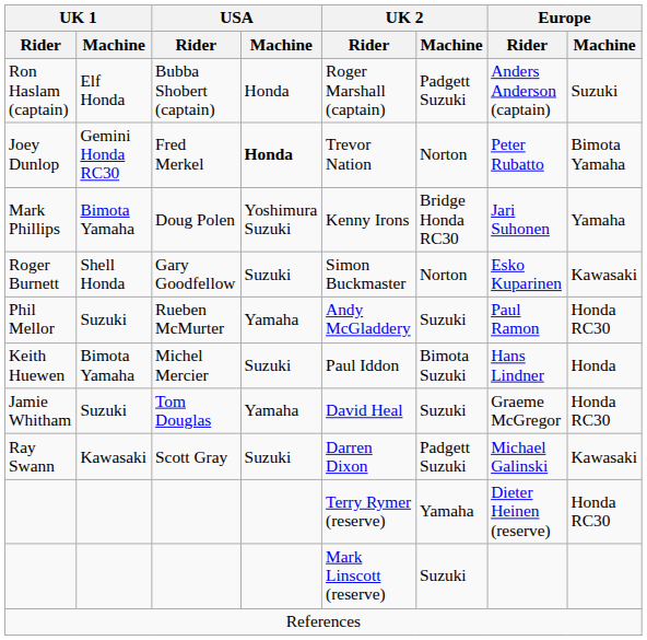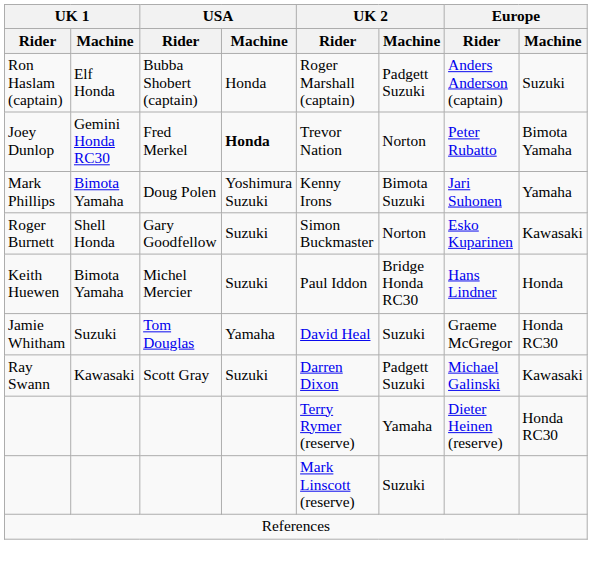Mark Phillips | UK 2 / Machine: Bridge Honda RC30 -> Bimota Suzuki
- row: Phil Mellor | Suzuki | Rueben McMurter | Yamaha | Andy McGladdery | Suzuki | Paul Ramon | Honda RC30
Keith Huewen | UK 2 / Machine: Bimota Suzuki -> Bridge Honda RC30
